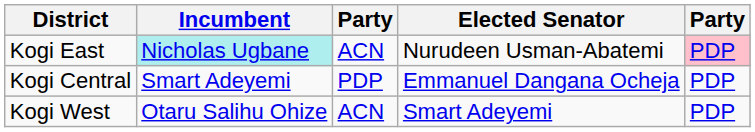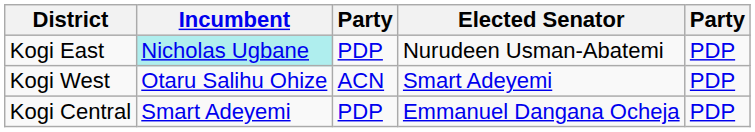Kogi East | column 3: ACN -> PDP
Kogi East | column 5: pink background -> no background
rows swapped: Kogi Central <-> Kogi West
